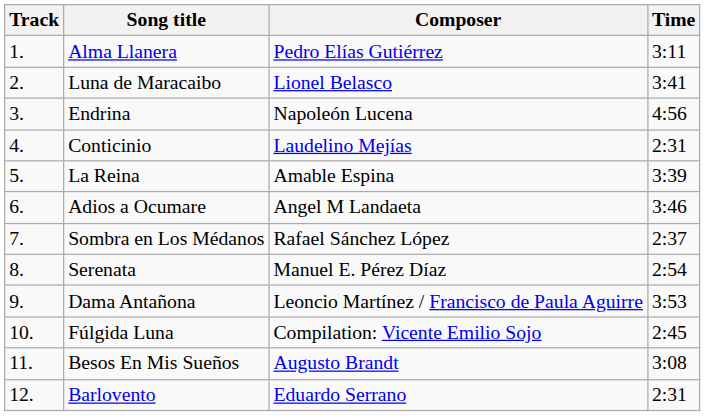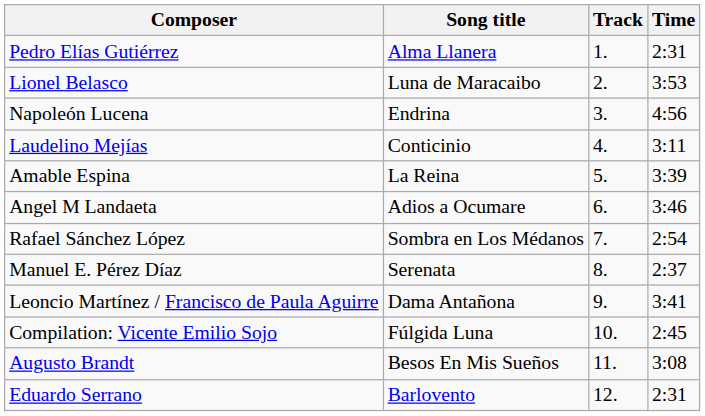columns swapped: Track <-> Composer
Alma Llanera | Time: 3:11 -> 2:31
Luna de Maracaibo | Time: 3:41 -> 3:53
Conticinio | Time: 2:31 -> 3:11
Sombra en Los Médanos | Time: 2:37 -> 2:54
Serenata | Time: 2:54 -> 2:37
Dama Antañona | Time: 3:53 -> 3:41
